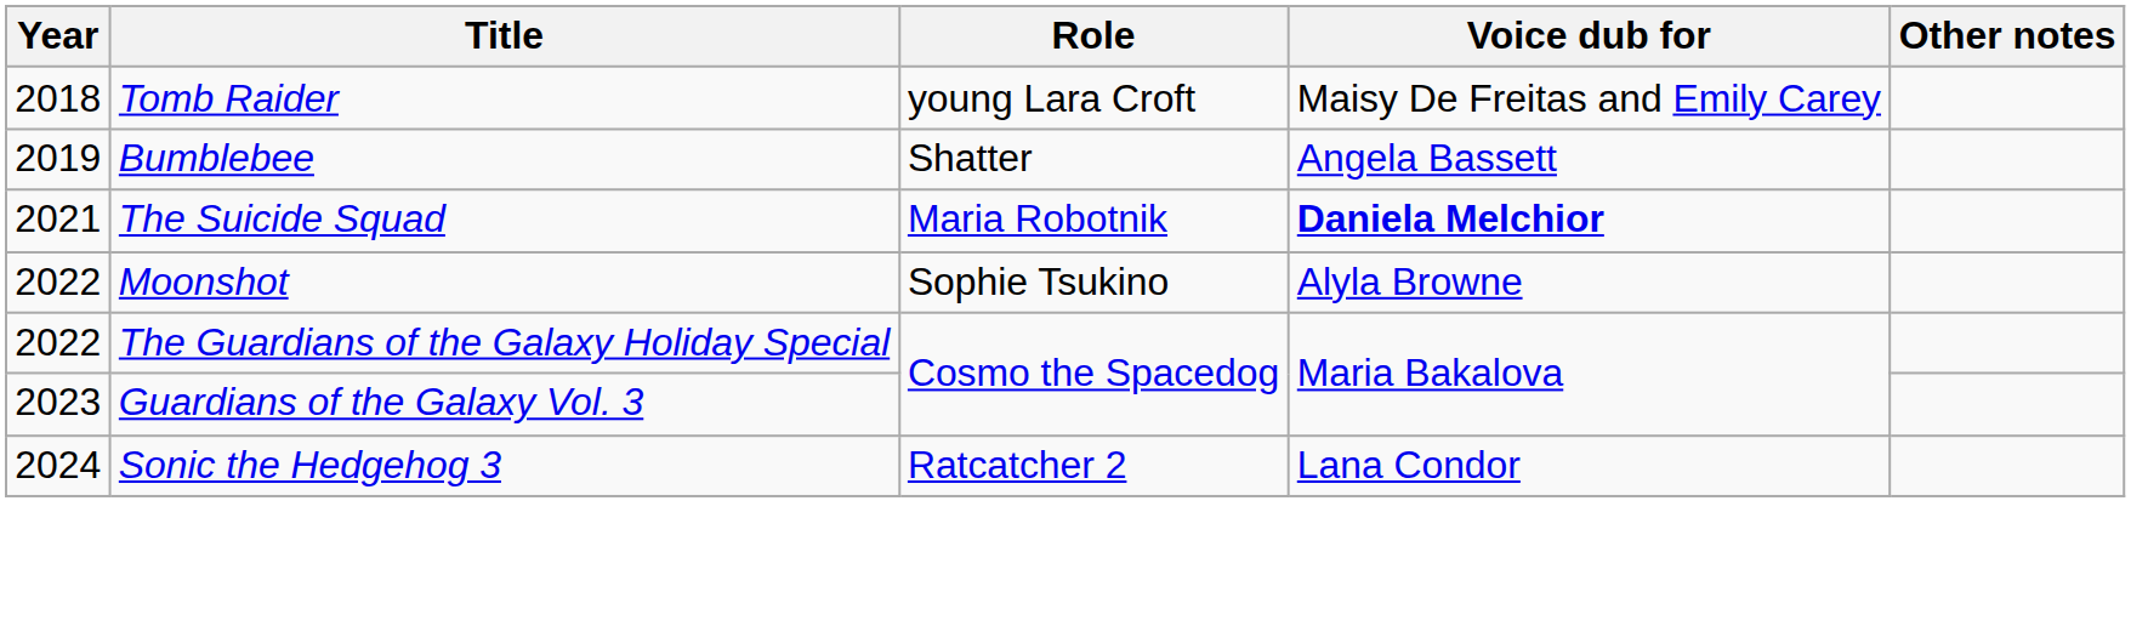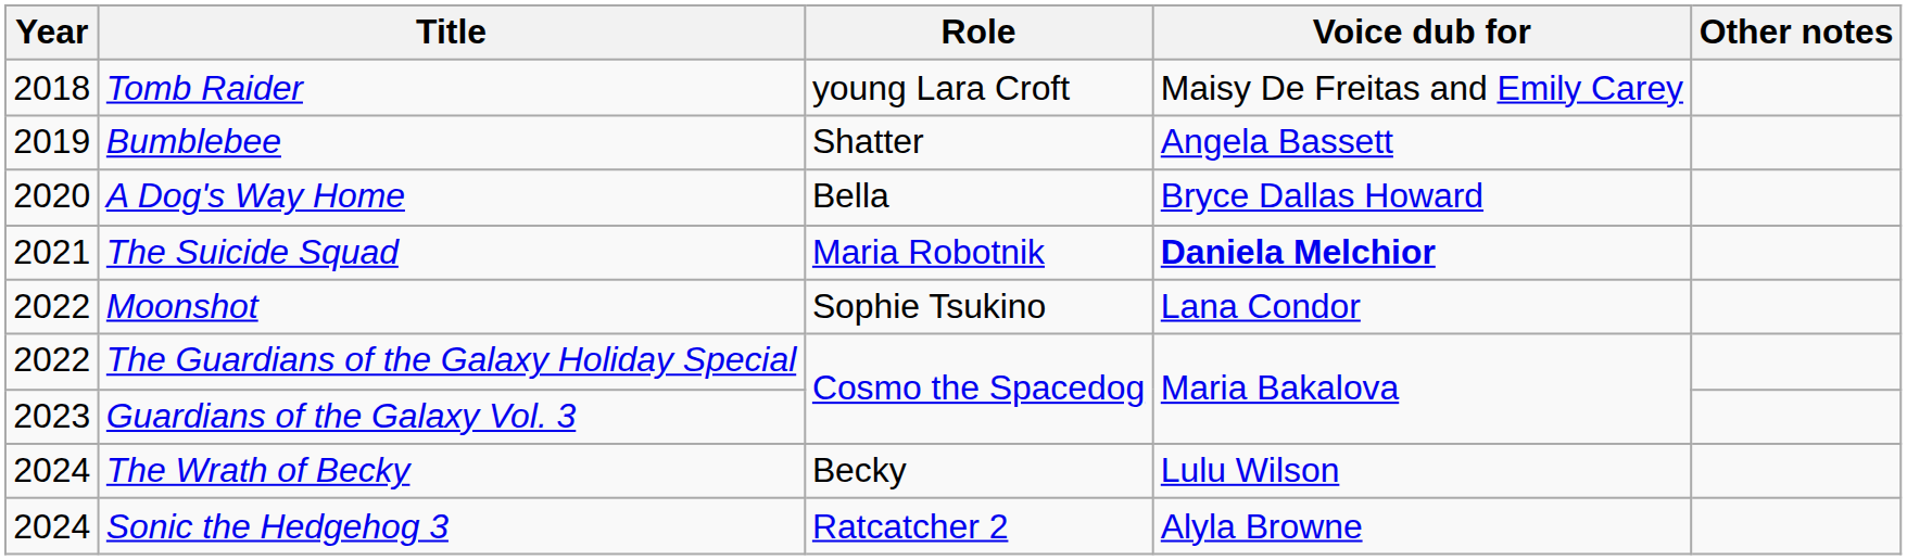+ row: 2020 | A Dog's Way Home | Bella | Bryce Dallas Howard
Moonshot | Voice dub for: Alyla Browne -> Lana Condor
+ row: 2024 | The Wrath of Becky | Becky | Lulu Wilson
Sonic the Hedgehog 3 | Voice dub for: Lana Condor -> Alyla Browne
